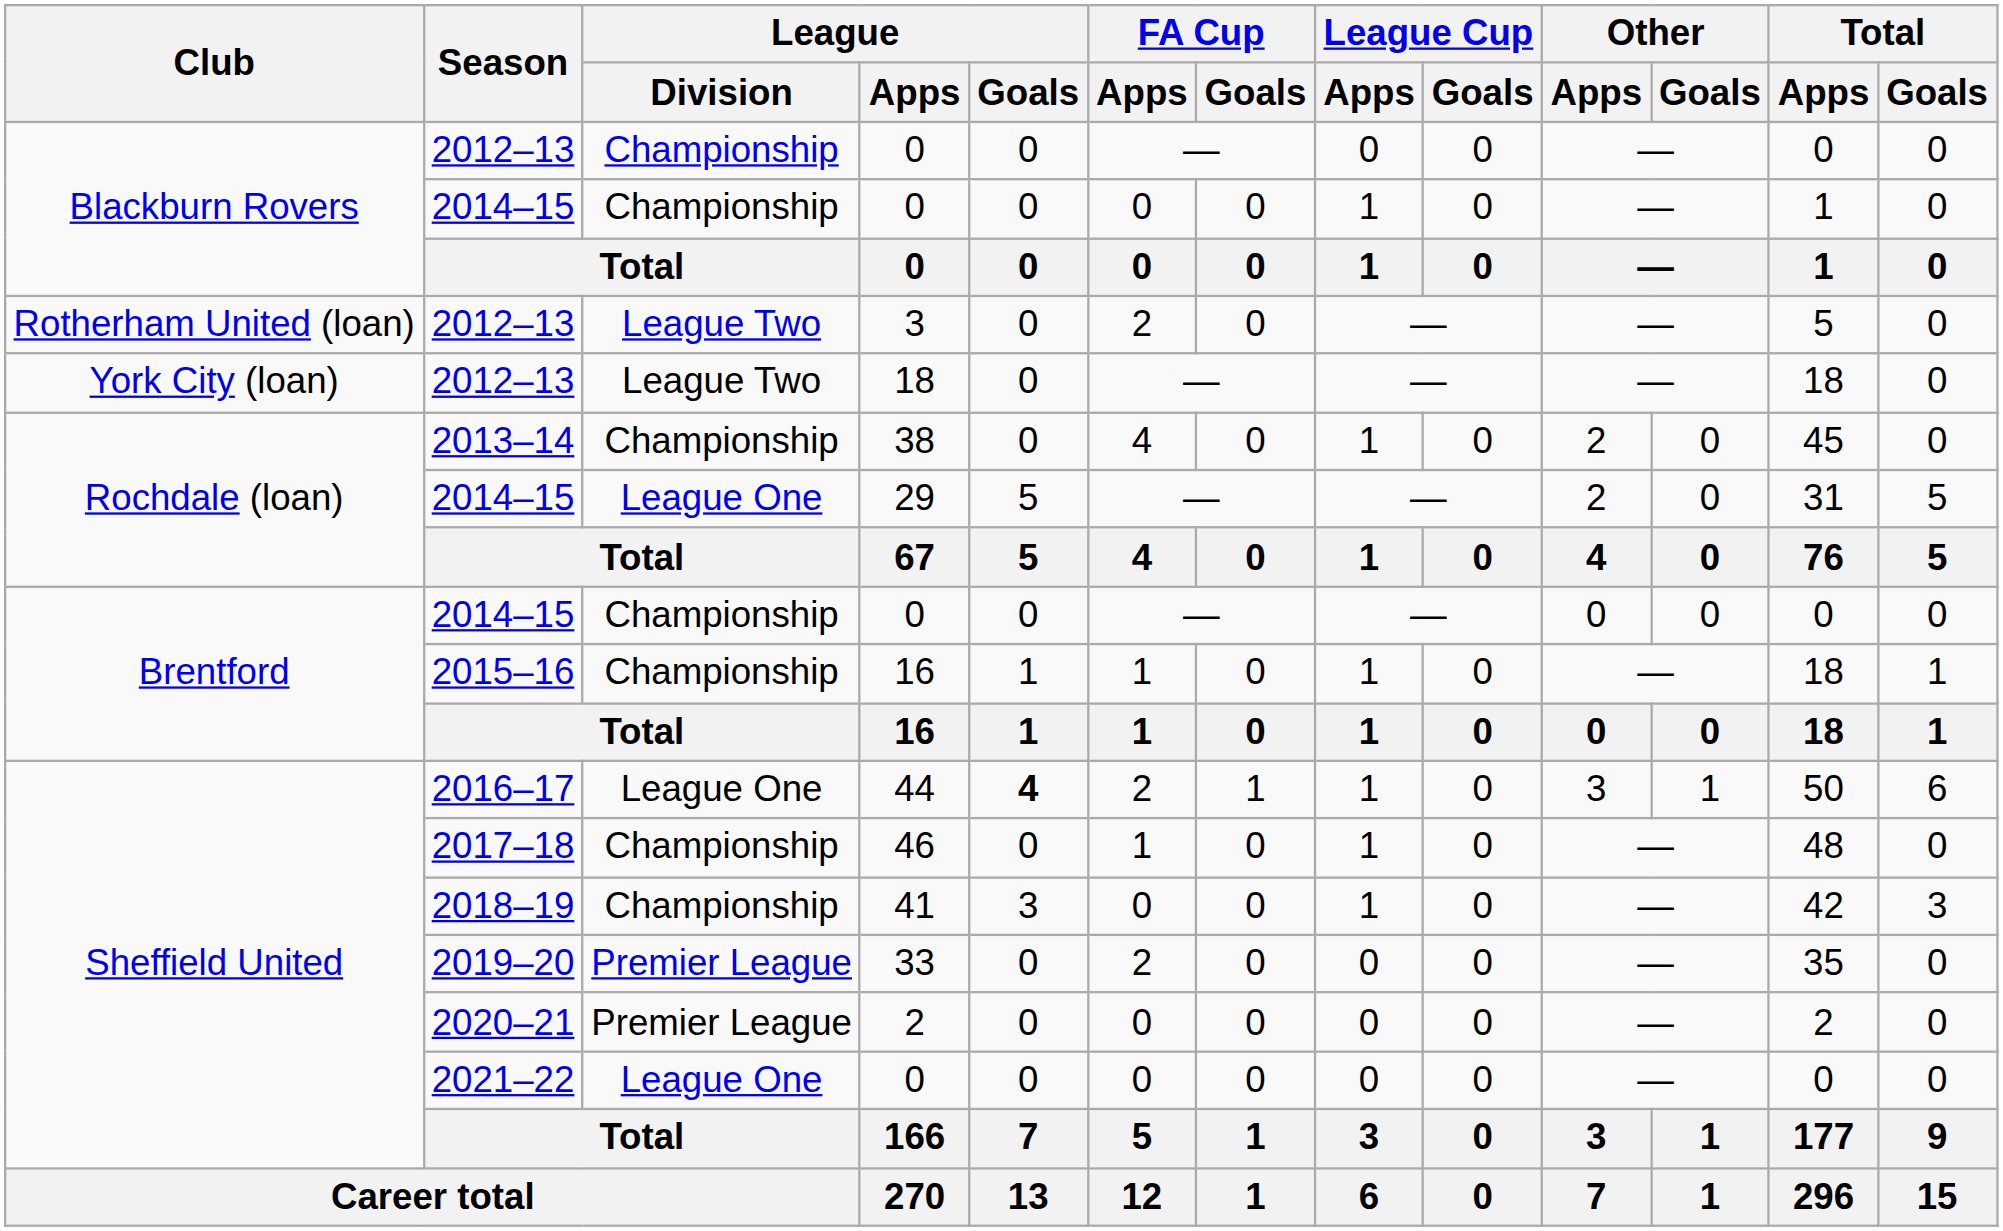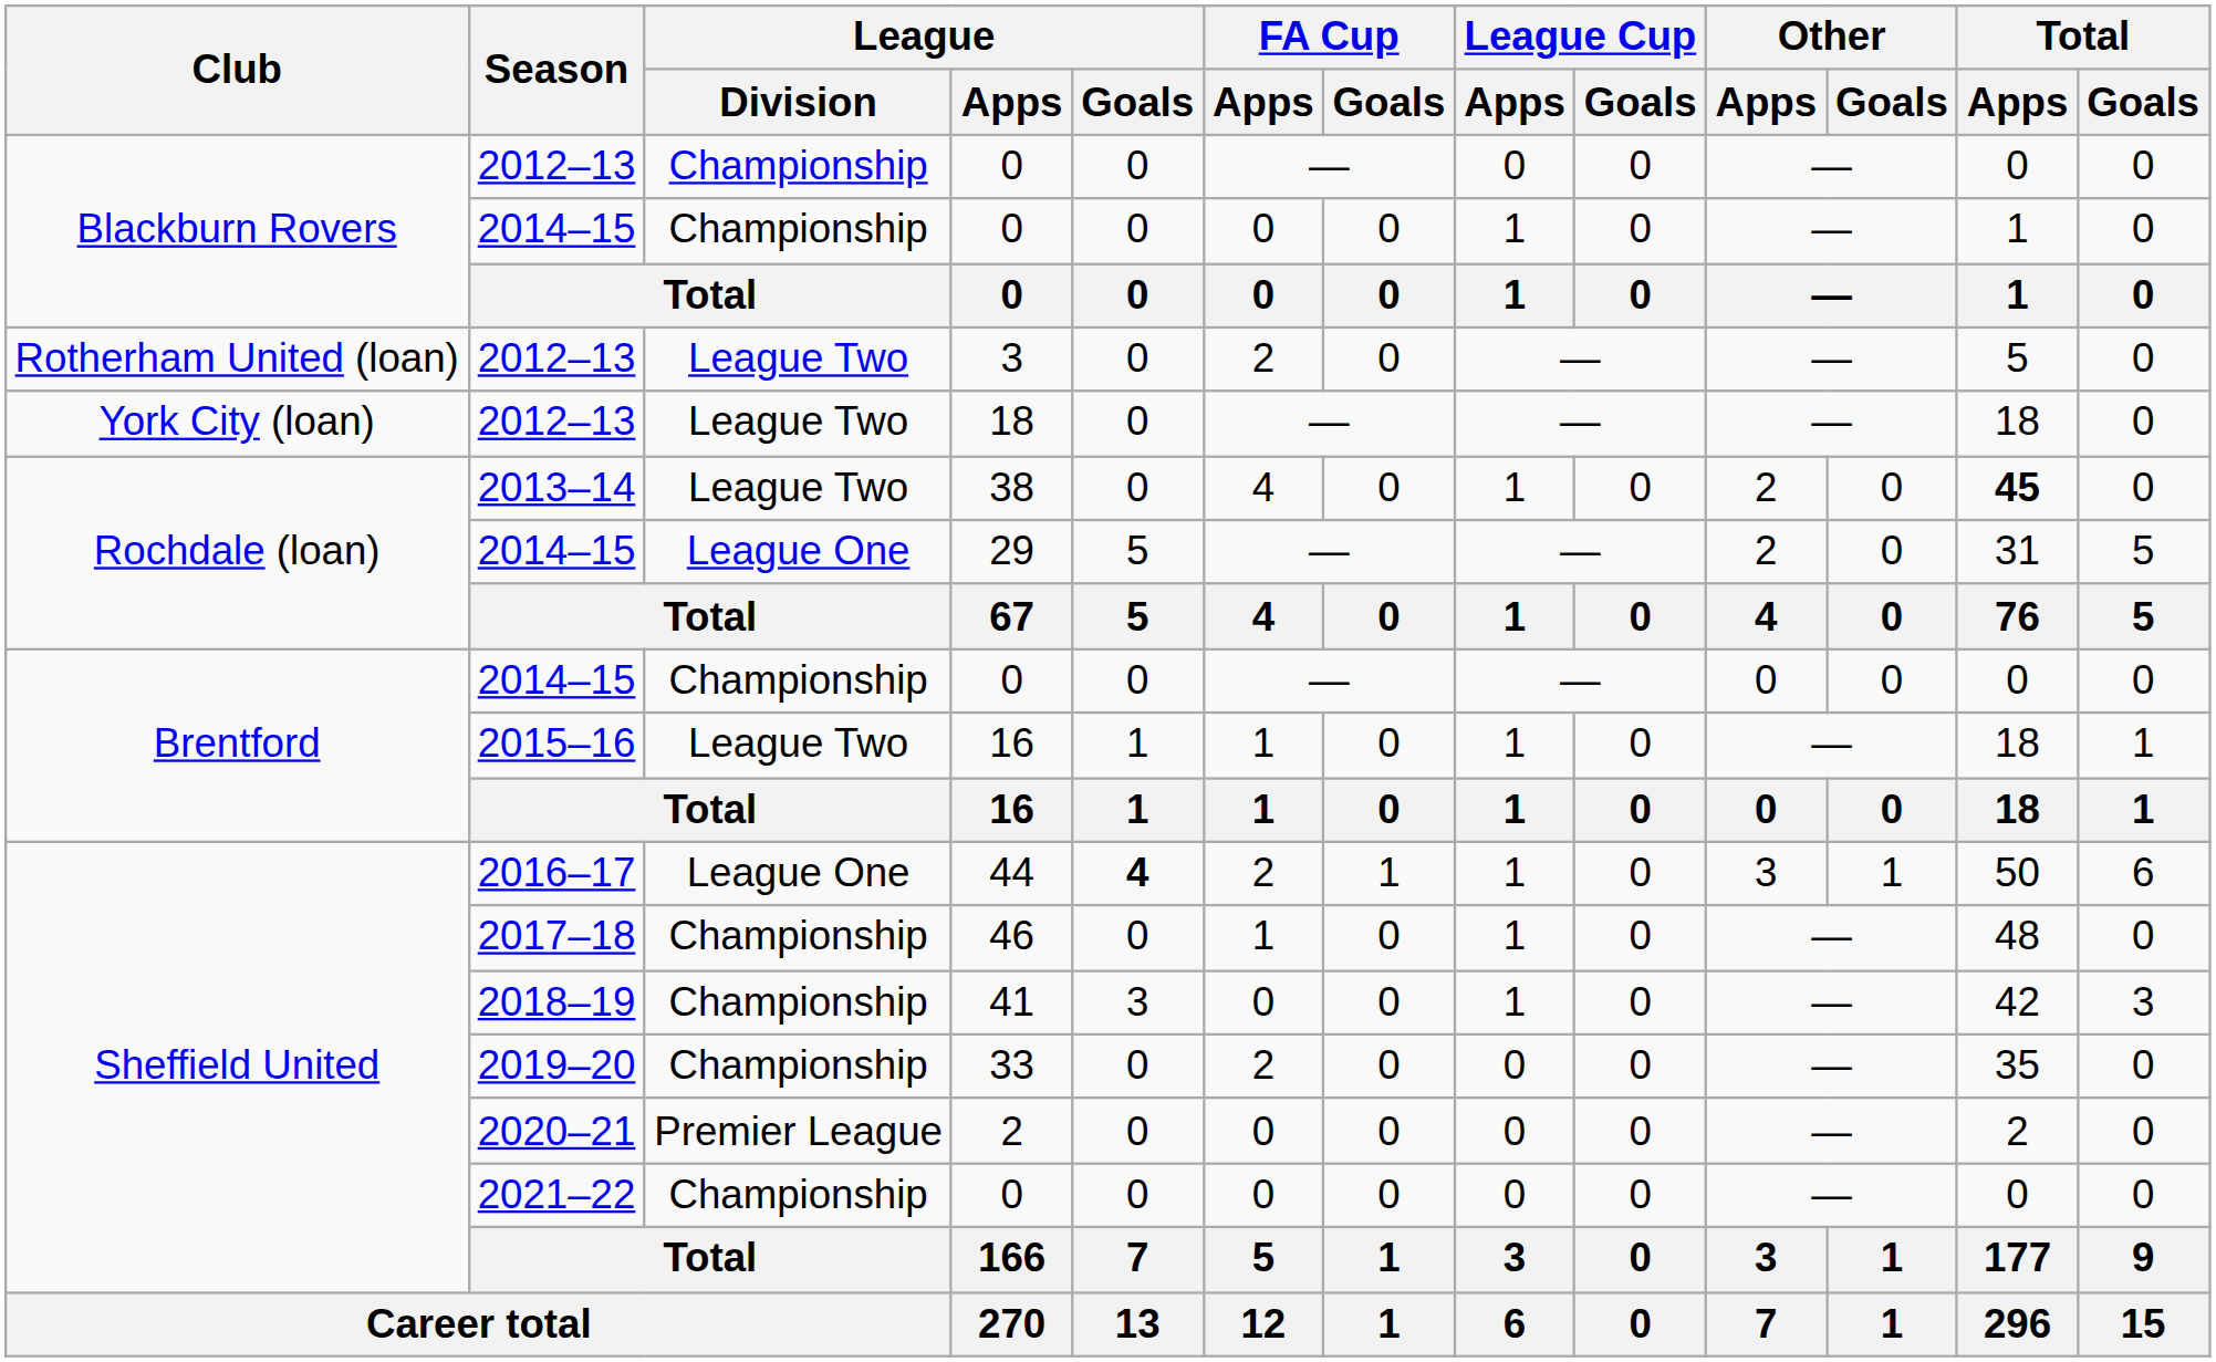38 | League / Division: Championship -> League Two
38 | Total / Apps: normal -> bold
2015–16 / 16 | League / Division: Championship -> League Two
33 | League / Division: Premier League -> Championship
2021–22 / 0 | League / Division: League One -> Championship
